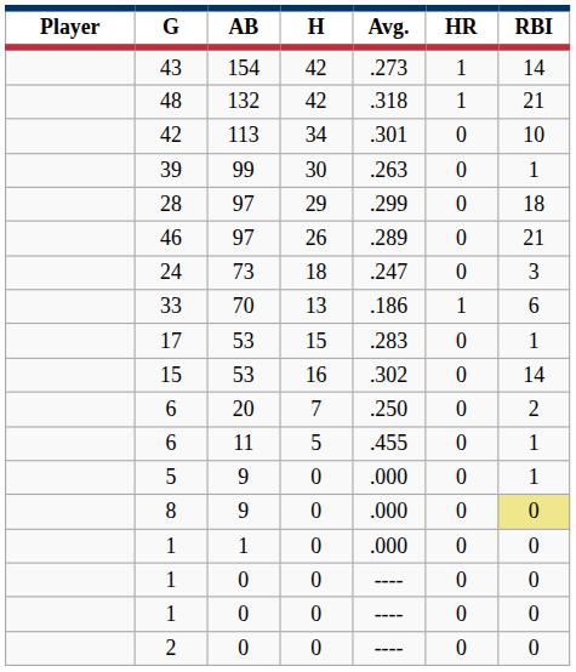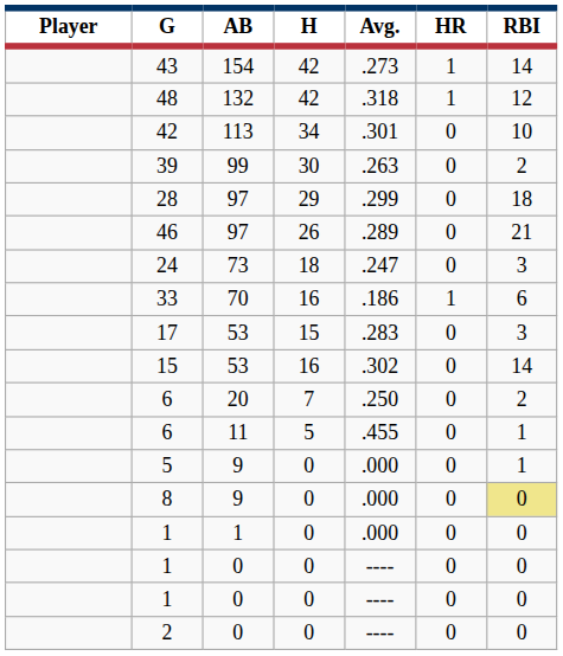48 | RBI: 21 -> 12
39 | RBI: 1 -> 2
33 | H: 13 -> 16
17 | RBI: 1 -> 3
